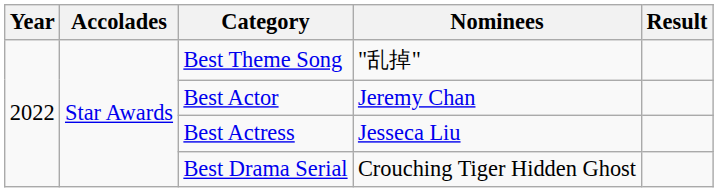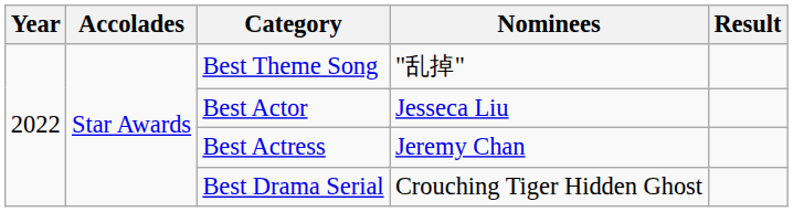Best Actor | Nominees: Jeremy Chan -> Jesseca Liu
Best Actress | Nominees: Jesseca Liu -> Jeremy Chan
